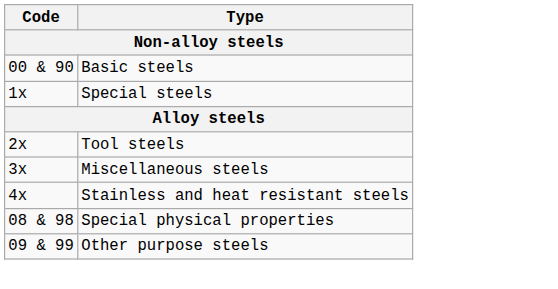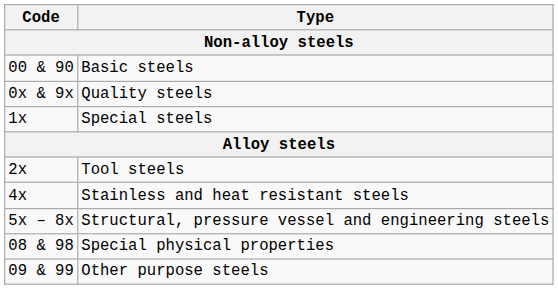+ row: 0x & 9x | Quality steels
- row: 3x | Miscellaneous steels
+ row: 5x – 8x | Structural, pressure vessel and engineering steels
